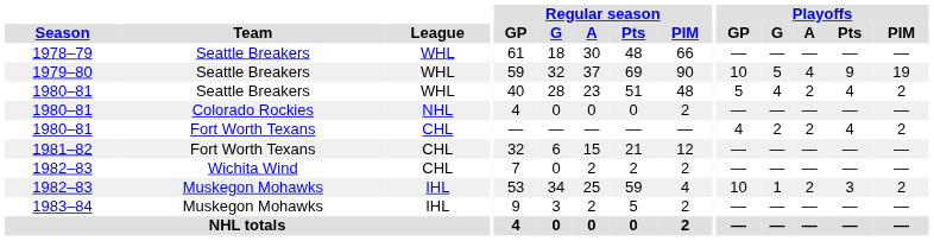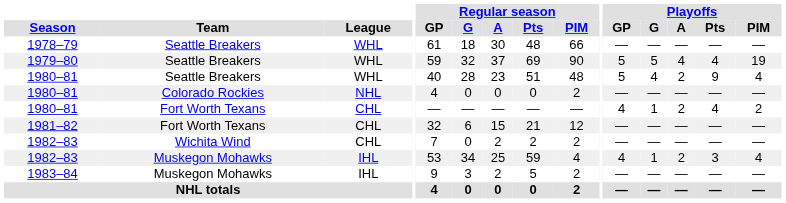1979–80 | Playoffs / GP: 10 -> 5
1979–80 | Playoffs / Pts: 9 -> 4
1980–81 / Seattle Breakers | Playoffs / Pts: 4 -> 9
1980–81 / Seattle Breakers | Playoffs / PIM: 2 -> 4
1980–81 / Fort Worth Texans | Playoffs / G: 2 -> 1
1982–83 / Muskegon Mohawks | Playoffs / GP: 10 -> 4
1982–83 / Muskegon Mohawks | Playoffs / PIM: 2 -> 4
